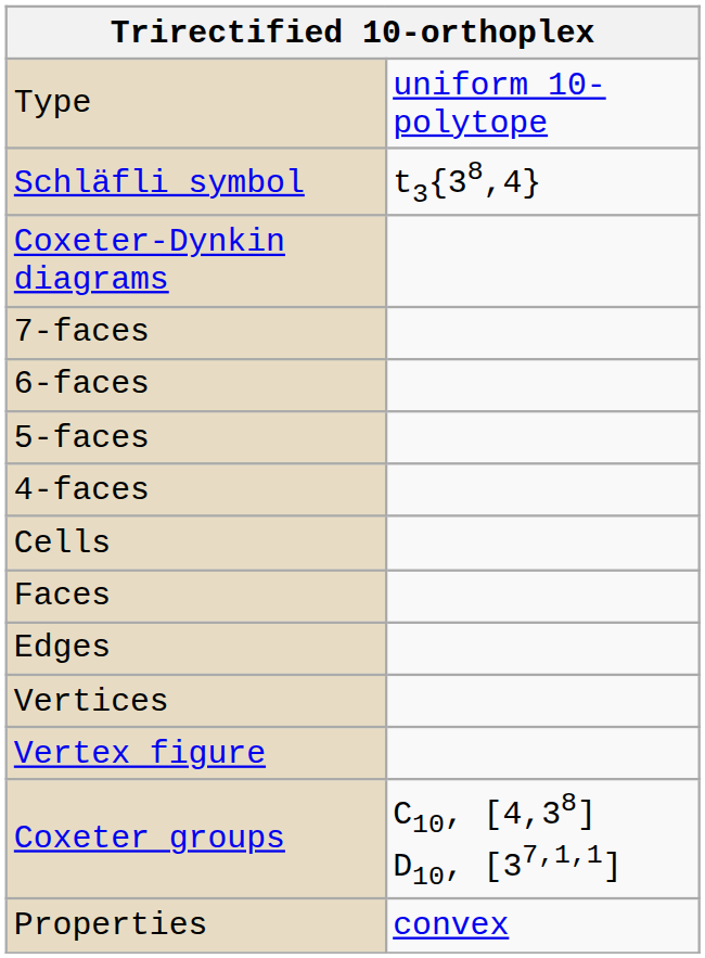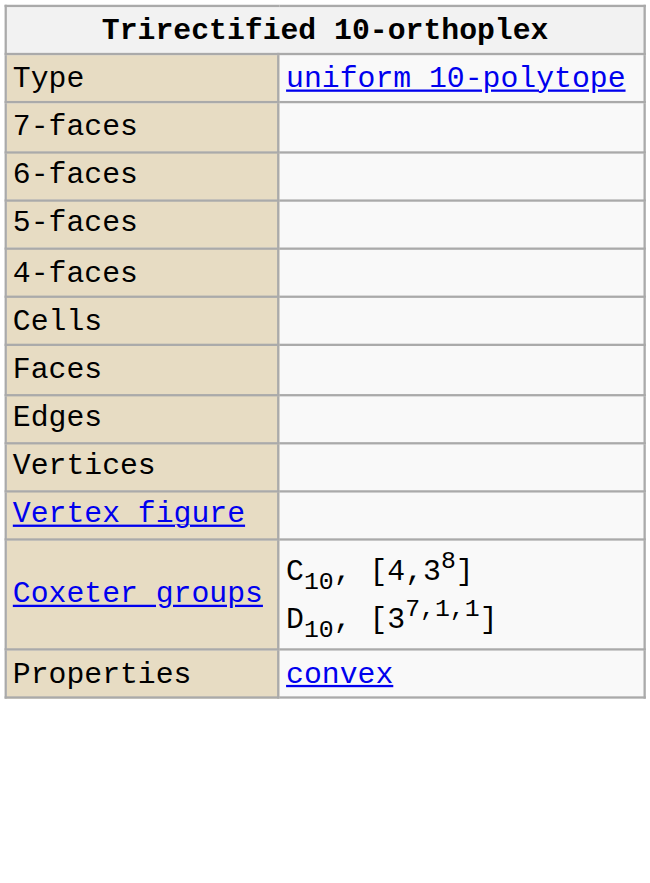- row: Schläfli symbol | t3{38,4}
- row: Coxeter-Dynkin diagrams
